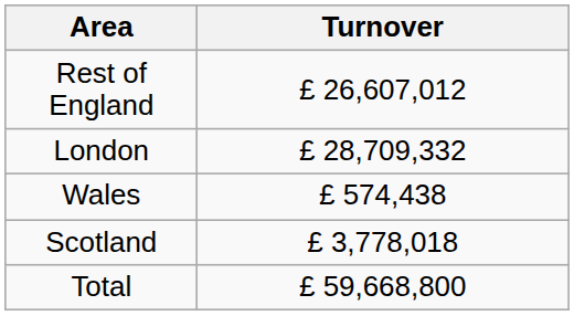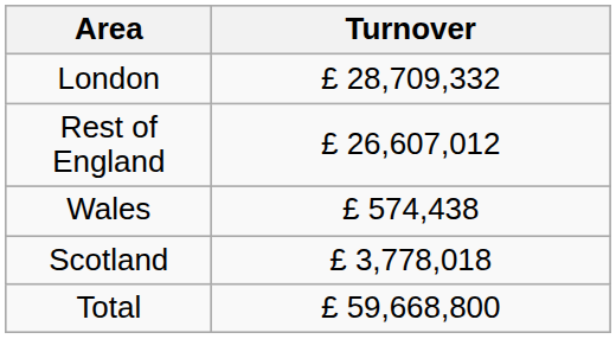rows swapped: London <-> Rest of England
